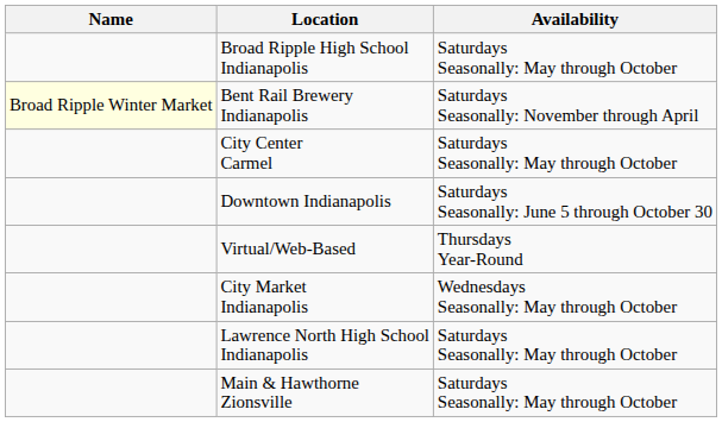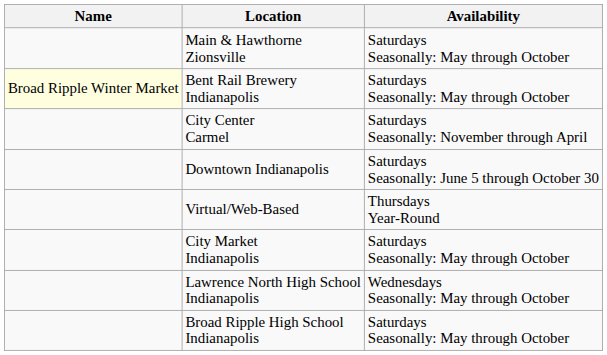rows swapped: Broad Ripple High School Indianapolis <-> Main & Hawthorne Zionsville
Bent Rail Brewery Indianapolis | Availability: Saturdays Seasonally: November through April -> Saturdays Seasonally: May through October
City Center Carmel | Availability: Saturdays Seasonally: May through October -> Saturdays Seasonally: November through April
City Market Indianapolis | Availability: Wednesdays Seasonally: May through October -> Saturdays Seasonally: May through October
Lawrence North High School Indianapolis | Availability: Saturdays Seasonally: May through October -> Wednesdays Seasonally: May through October
